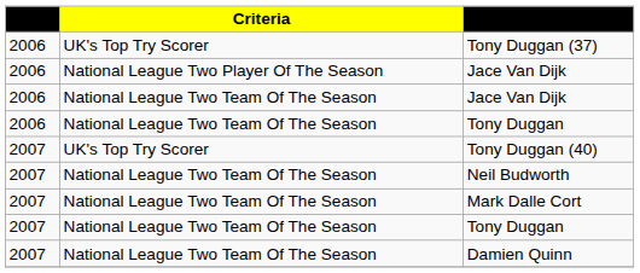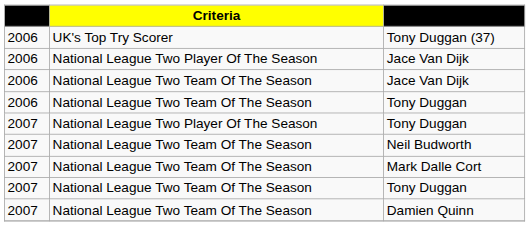- row: 2007 | UK's Top Try Scorer | Tony Duggan (40)
+ row: 2007 | National League Two Player Of The Season | Tony Duggan
